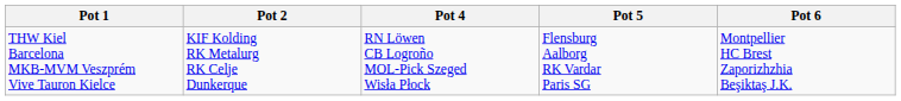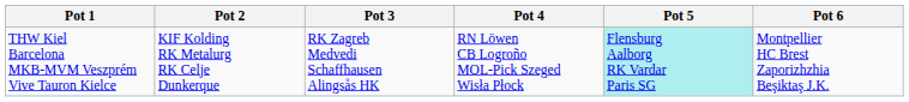+ column: Pot 3 | RK Zagreb Medvedi Schaffhausen Alingsås HK
THW Kiel Barcelona MKB-MVM Veszprém Vive Tauron Kielce | Pot 5: no background -> paleturquoise background
